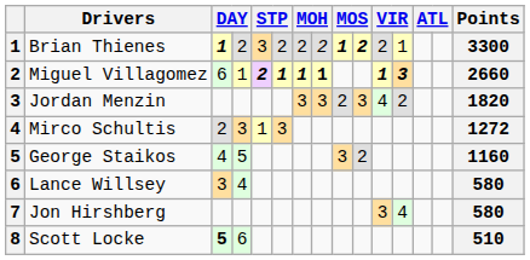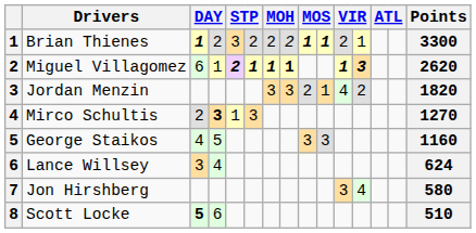Brian Thienes | column 10: 2 -> 1
Miguel Villagomez | Points: 2660 -> 2620
Jordan Menzin | column 10: 3 -> 1
Mirco Schultis | column 4: normal -> bold
Mirco Schultis | Points: 1272 -> 1270
George Staikos | column 10: 2 -> 3
Lance Willsey | Points: 580 -> 624
